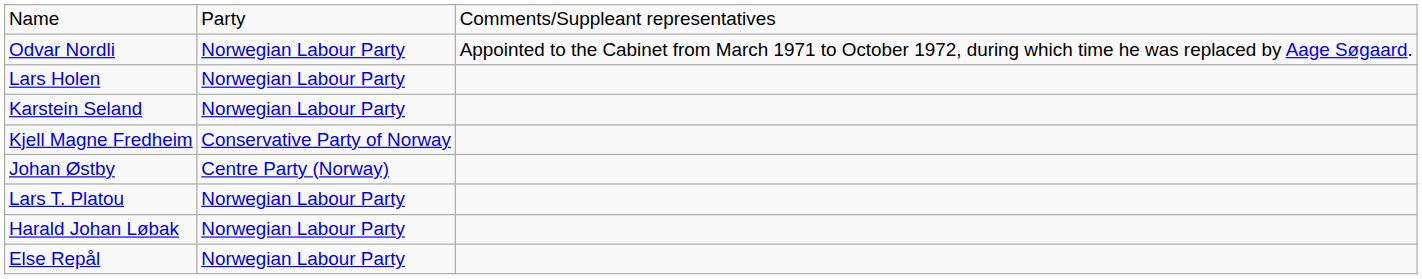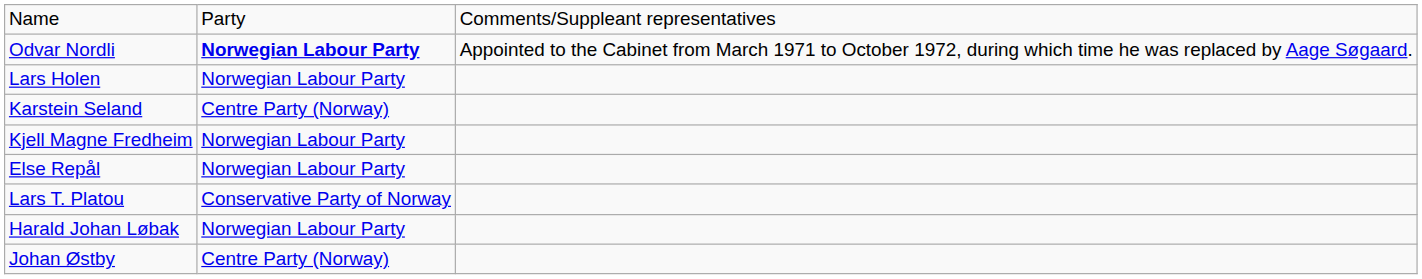Odvar Nordli | column 2: normal -> bold
Karstein Seland | column 2: Norwegian Labour Party -> Centre Party (Norway)
Kjell Magne Fredheim | column 2: Conservative Party of Norway -> Norwegian Labour Party
rows swapped: Else Repål <-> Johan Østby
Lars T. Platou | column 2: Norwegian Labour Party -> Conservative Party of Norway
